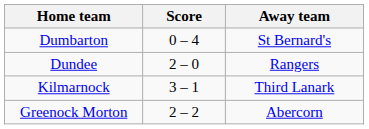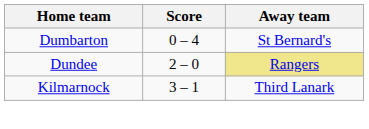Dundee | Away team: no background -> khaki background
- row: Greenock Morton | 2 – 2 | Abercorn
